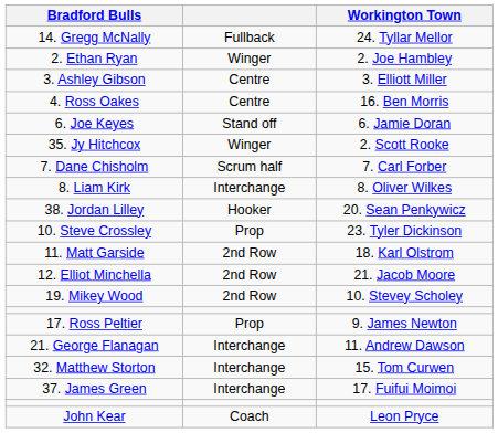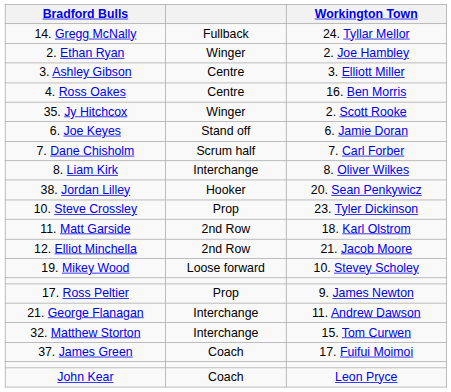rows swapped: 35. Jy Hitchcox <-> 6. Joe Keyes
19. Mikey Wood | column 2: 2nd Row -> Loose forward
37. James Green | column 2: Interchange -> Coach
